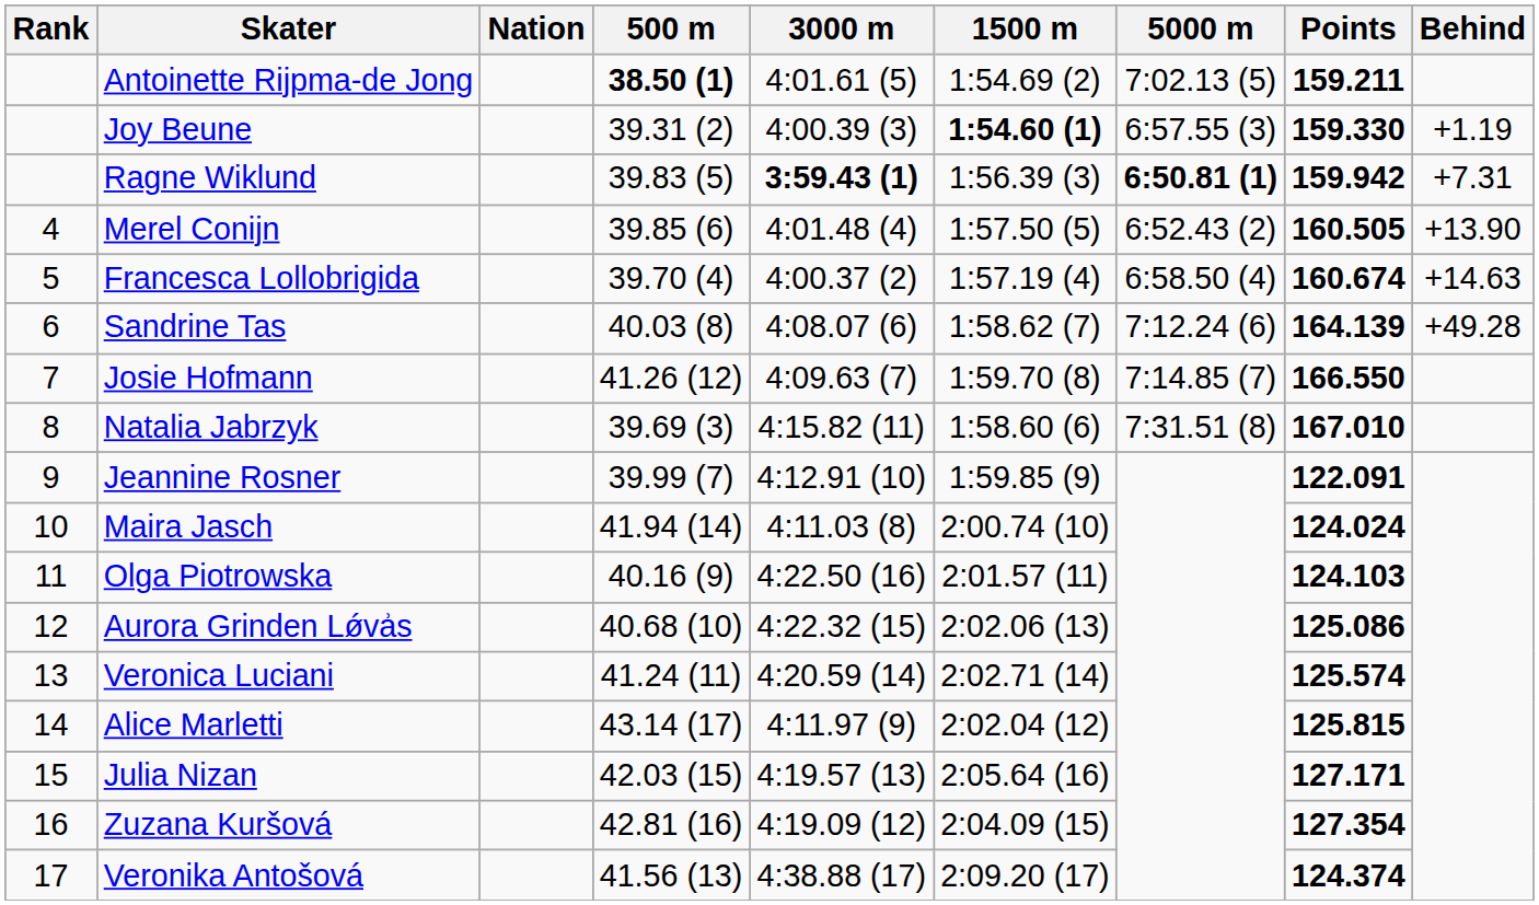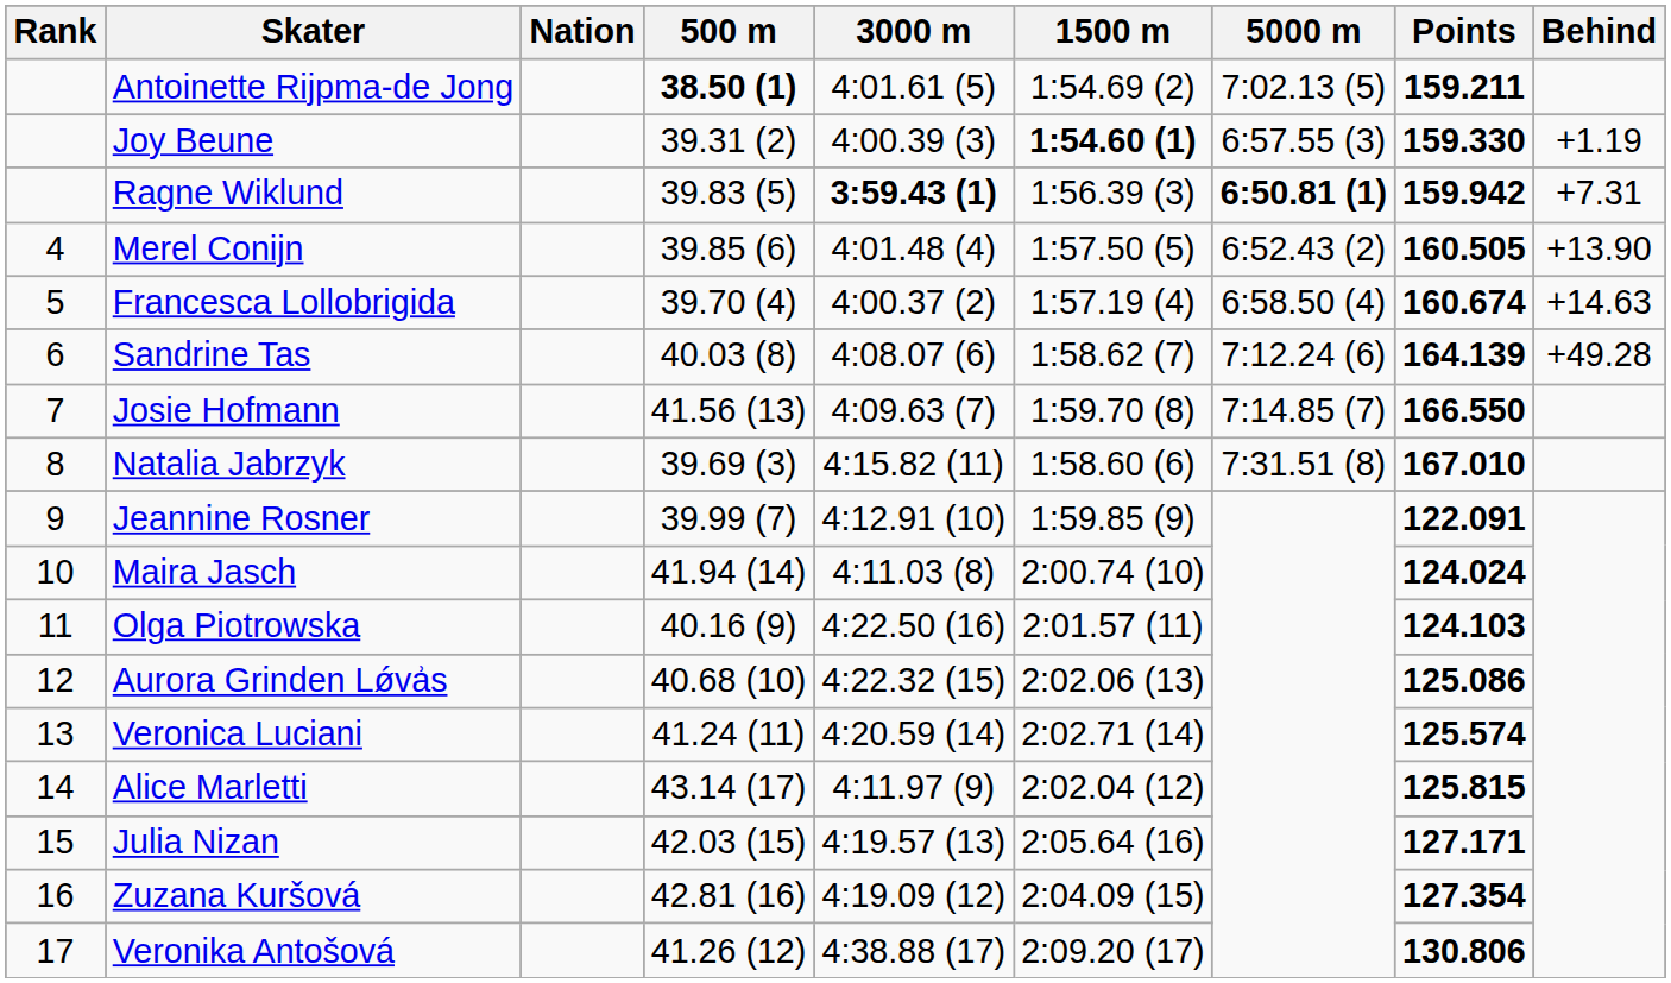Josie Hofmann | 500 m: 41.26 (12) -> 41.56 (13)
Veronika Antošová | 500 m: 41.56 (13) -> 41.26 (12)
Veronika Antošová | Points: 124.374 -> 130.806
